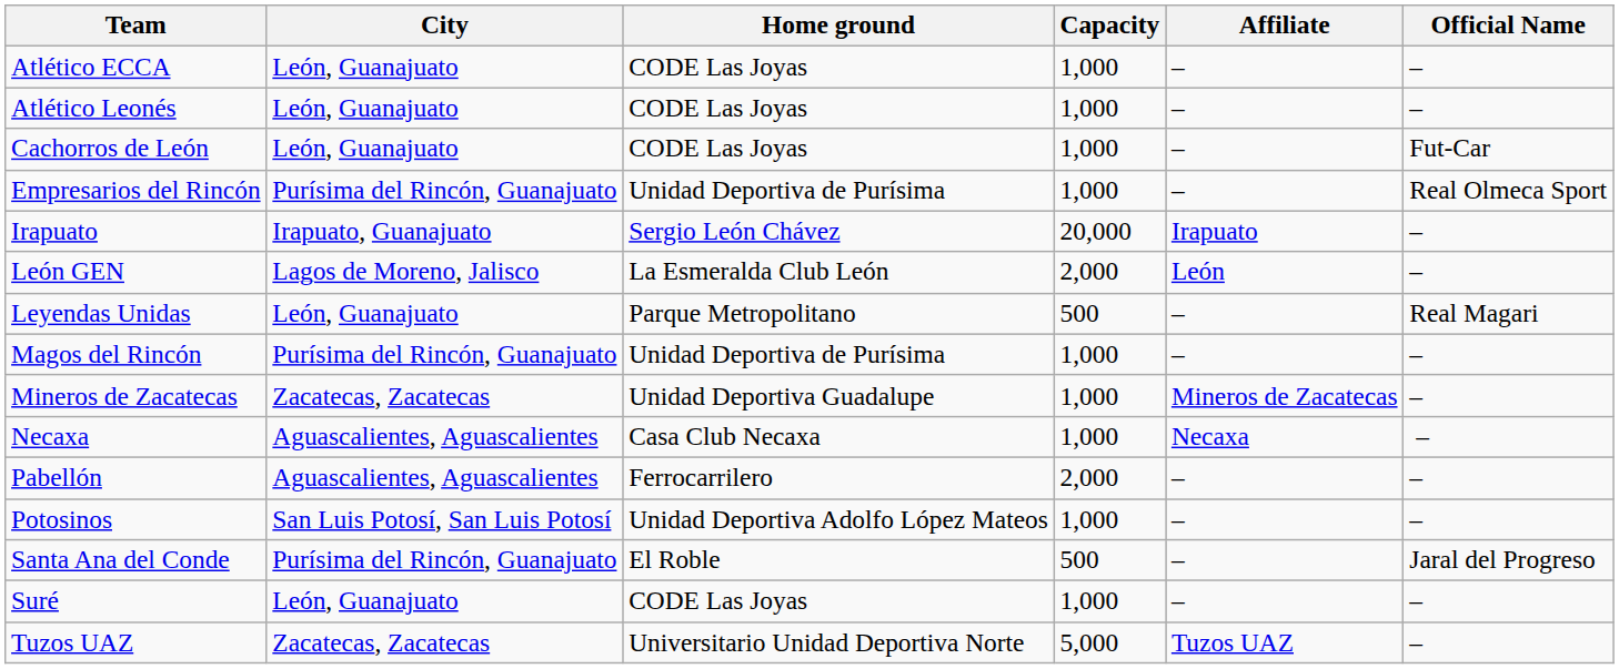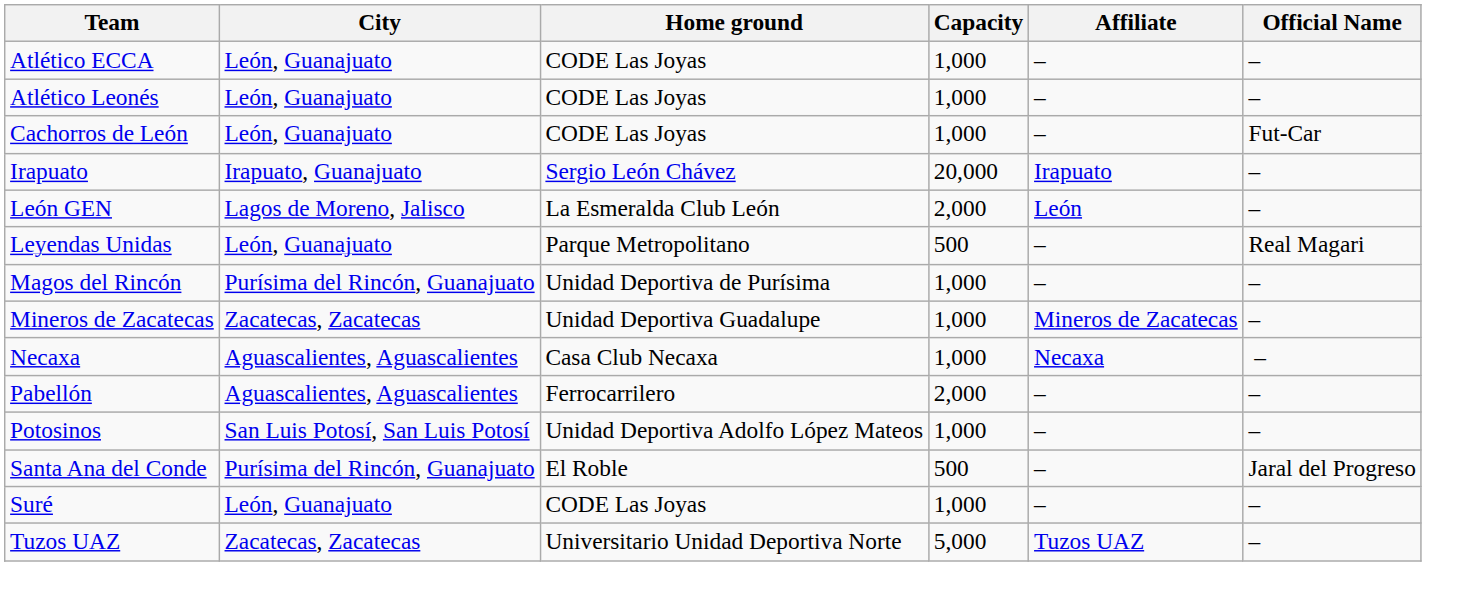- row: Empresarios del Rincón | Purísima del Rincón, Guanajuato | Unidad Deportiva de Purísima | 1,000 | – | Real Olmeca Sport
